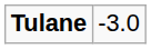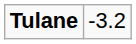Tulane | column 2: -3.0 -> -3.2
